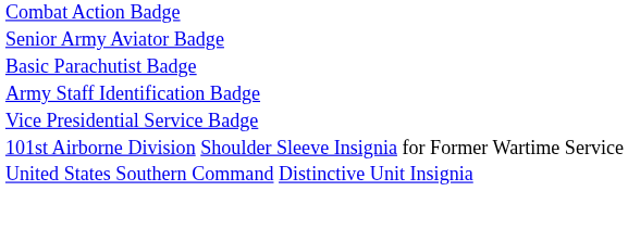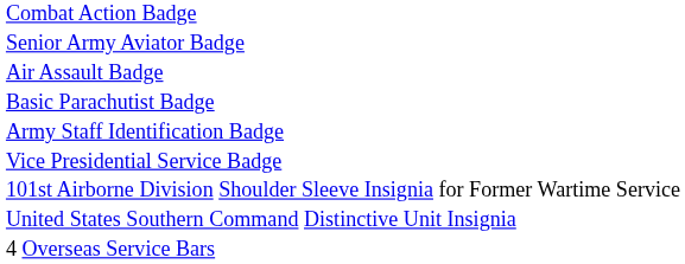+ row: Air Assault Badge
+ row: 4 Overseas Service Bars
